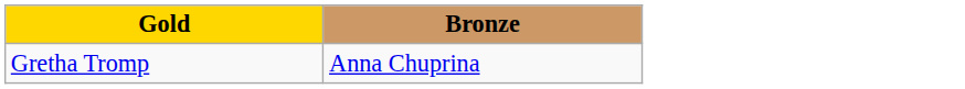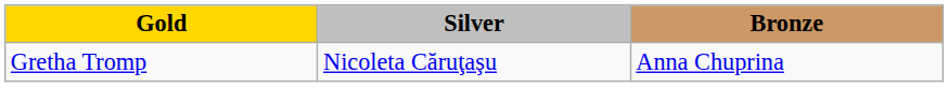+ column: Silver | Nicoleta Căruţaşu
